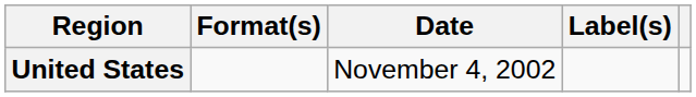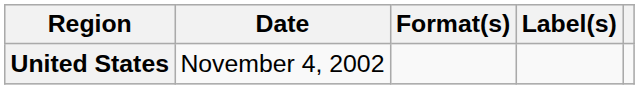columns swapped: Date <-> Format(s)
